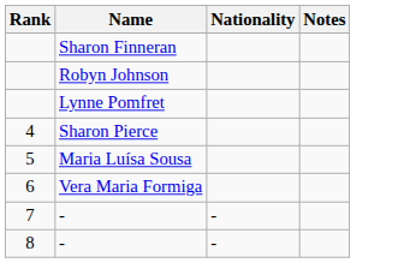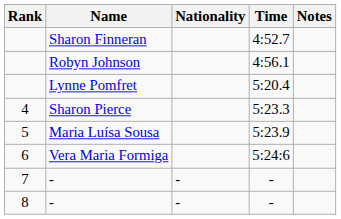+ column: Time | 4:52.7 | 4:56.1 | 5:20.4 | 5:23.3 | 5:23.9 | 5:24:6 | - | -
